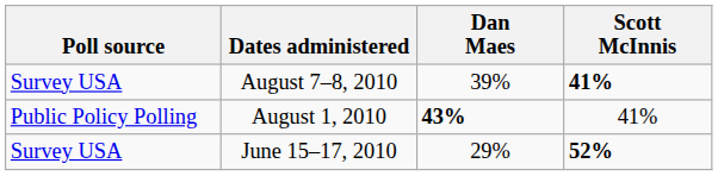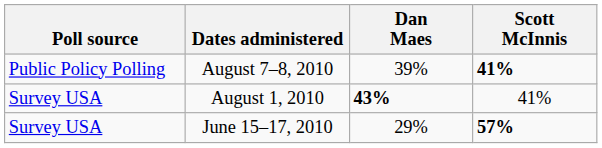August 7–8, 2010 | Poll source: Survey USA -> Public Policy Polling
August 1, 2010 | Poll source: Public Policy Polling -> Survey USA
June 15–17, 2010 | Scott McInnis: 52% -> 57%
